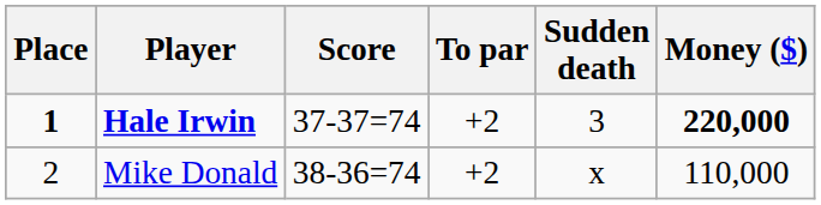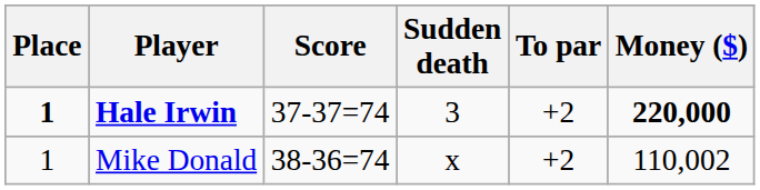columns swapped: To par <-> Sudden death
Mike Donald | Place: 2 -> 1
Mike Donald | Money ($): 110,000 -> 110,002
